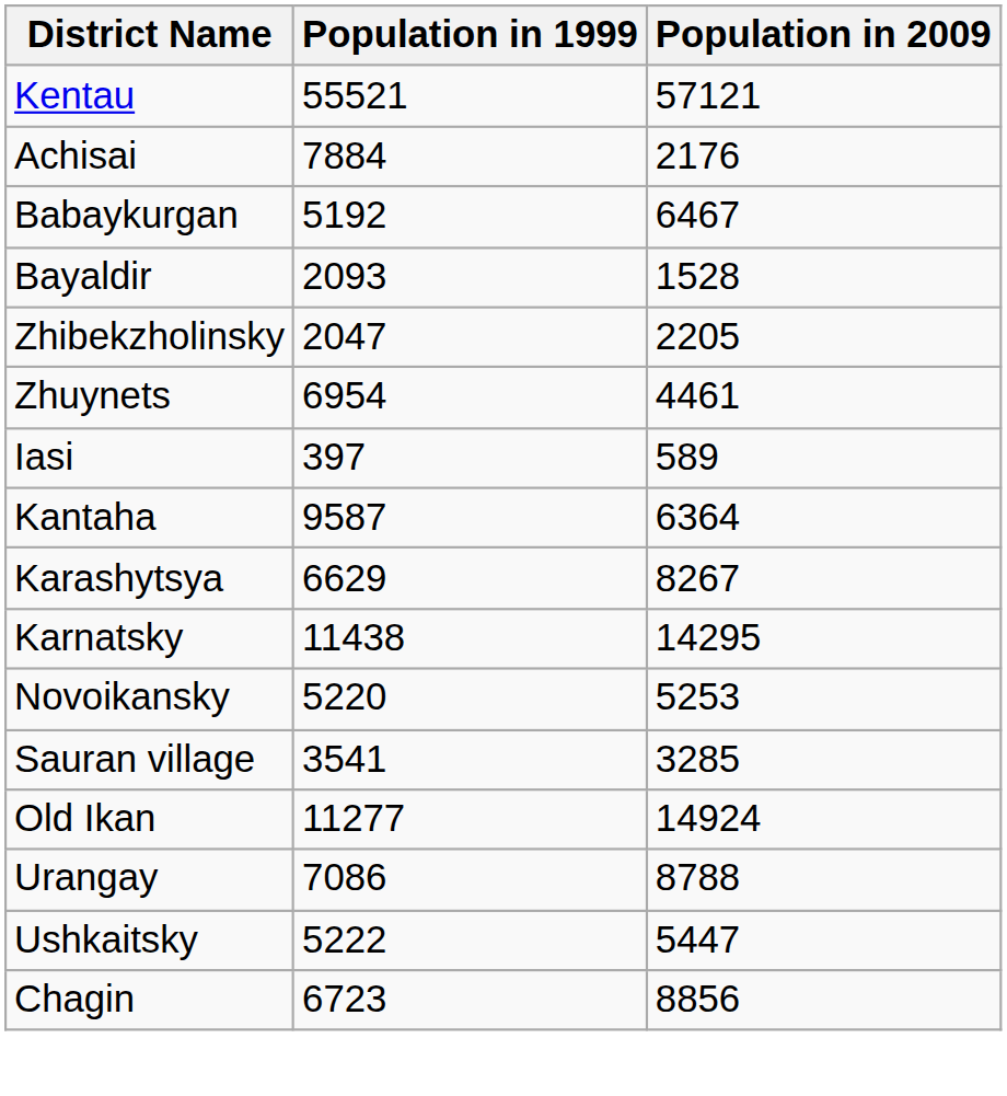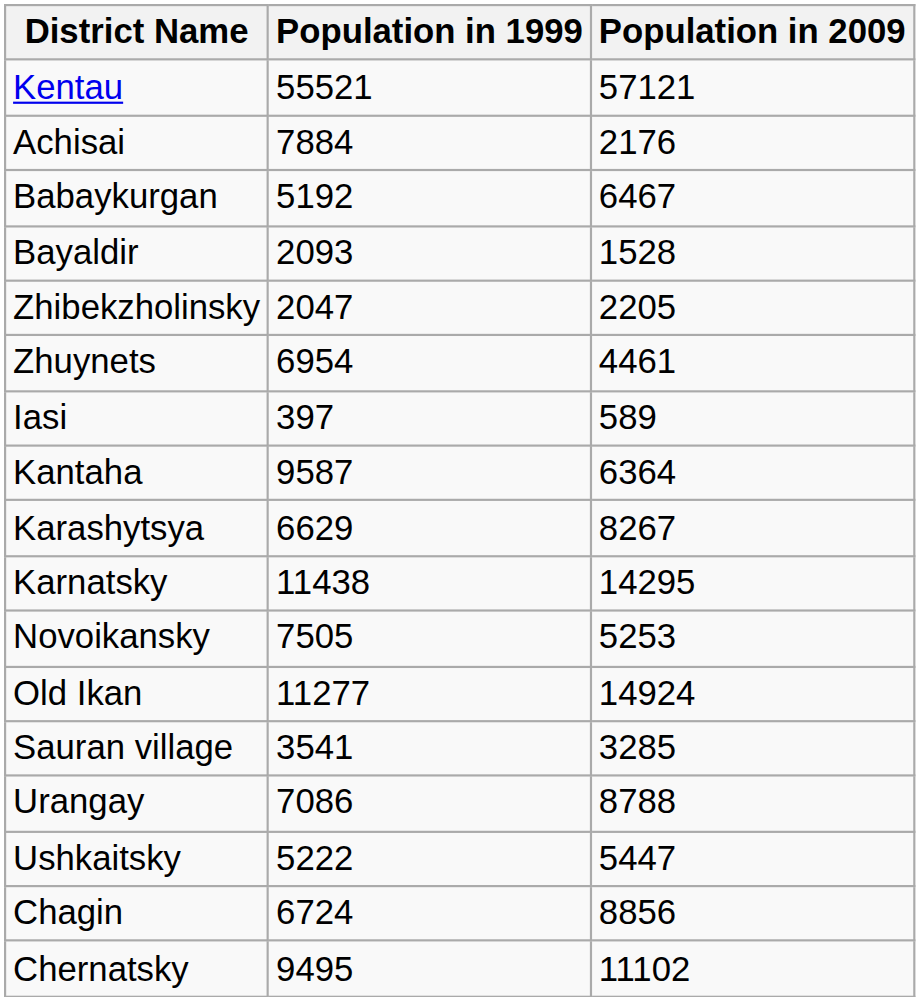Novoikansky | Population in 1999: 5220 -> 7505
rows swapped: Sauran village <-> Old Ikan
Chagin | Population in 1999: 6723 -> 6724
+ row: Chernatsky | 9495 | 11102
